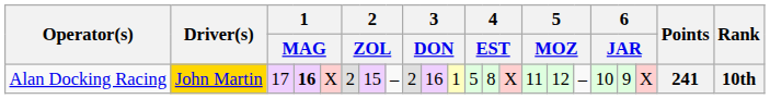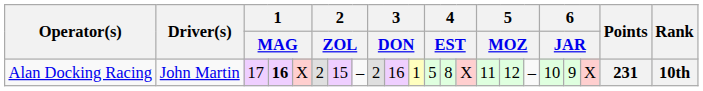Alan Docking Racing | Driver(s): gold background -> no background
Alan Docking Racing | Points: 241 -> 231
